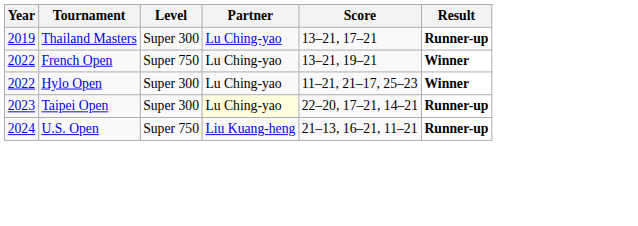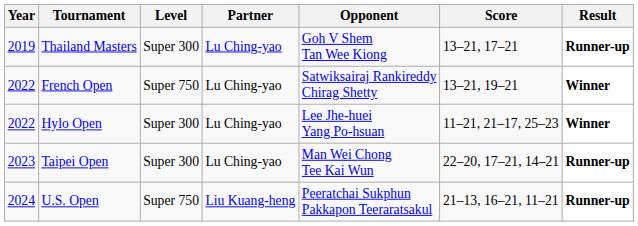+ column: Opponent | Goh V Shem Tan Wee Kiong | Satwiksairaj Rankireddy Chirag Shetty | Lee Jhe-huei Yang Po-hsuan | Man Wei Chong Tee Kai Wun | Peeratchai Sukphun Pakkapon Teeraratsakul
Taipei Open | Partner: lightyellow background -> no background
